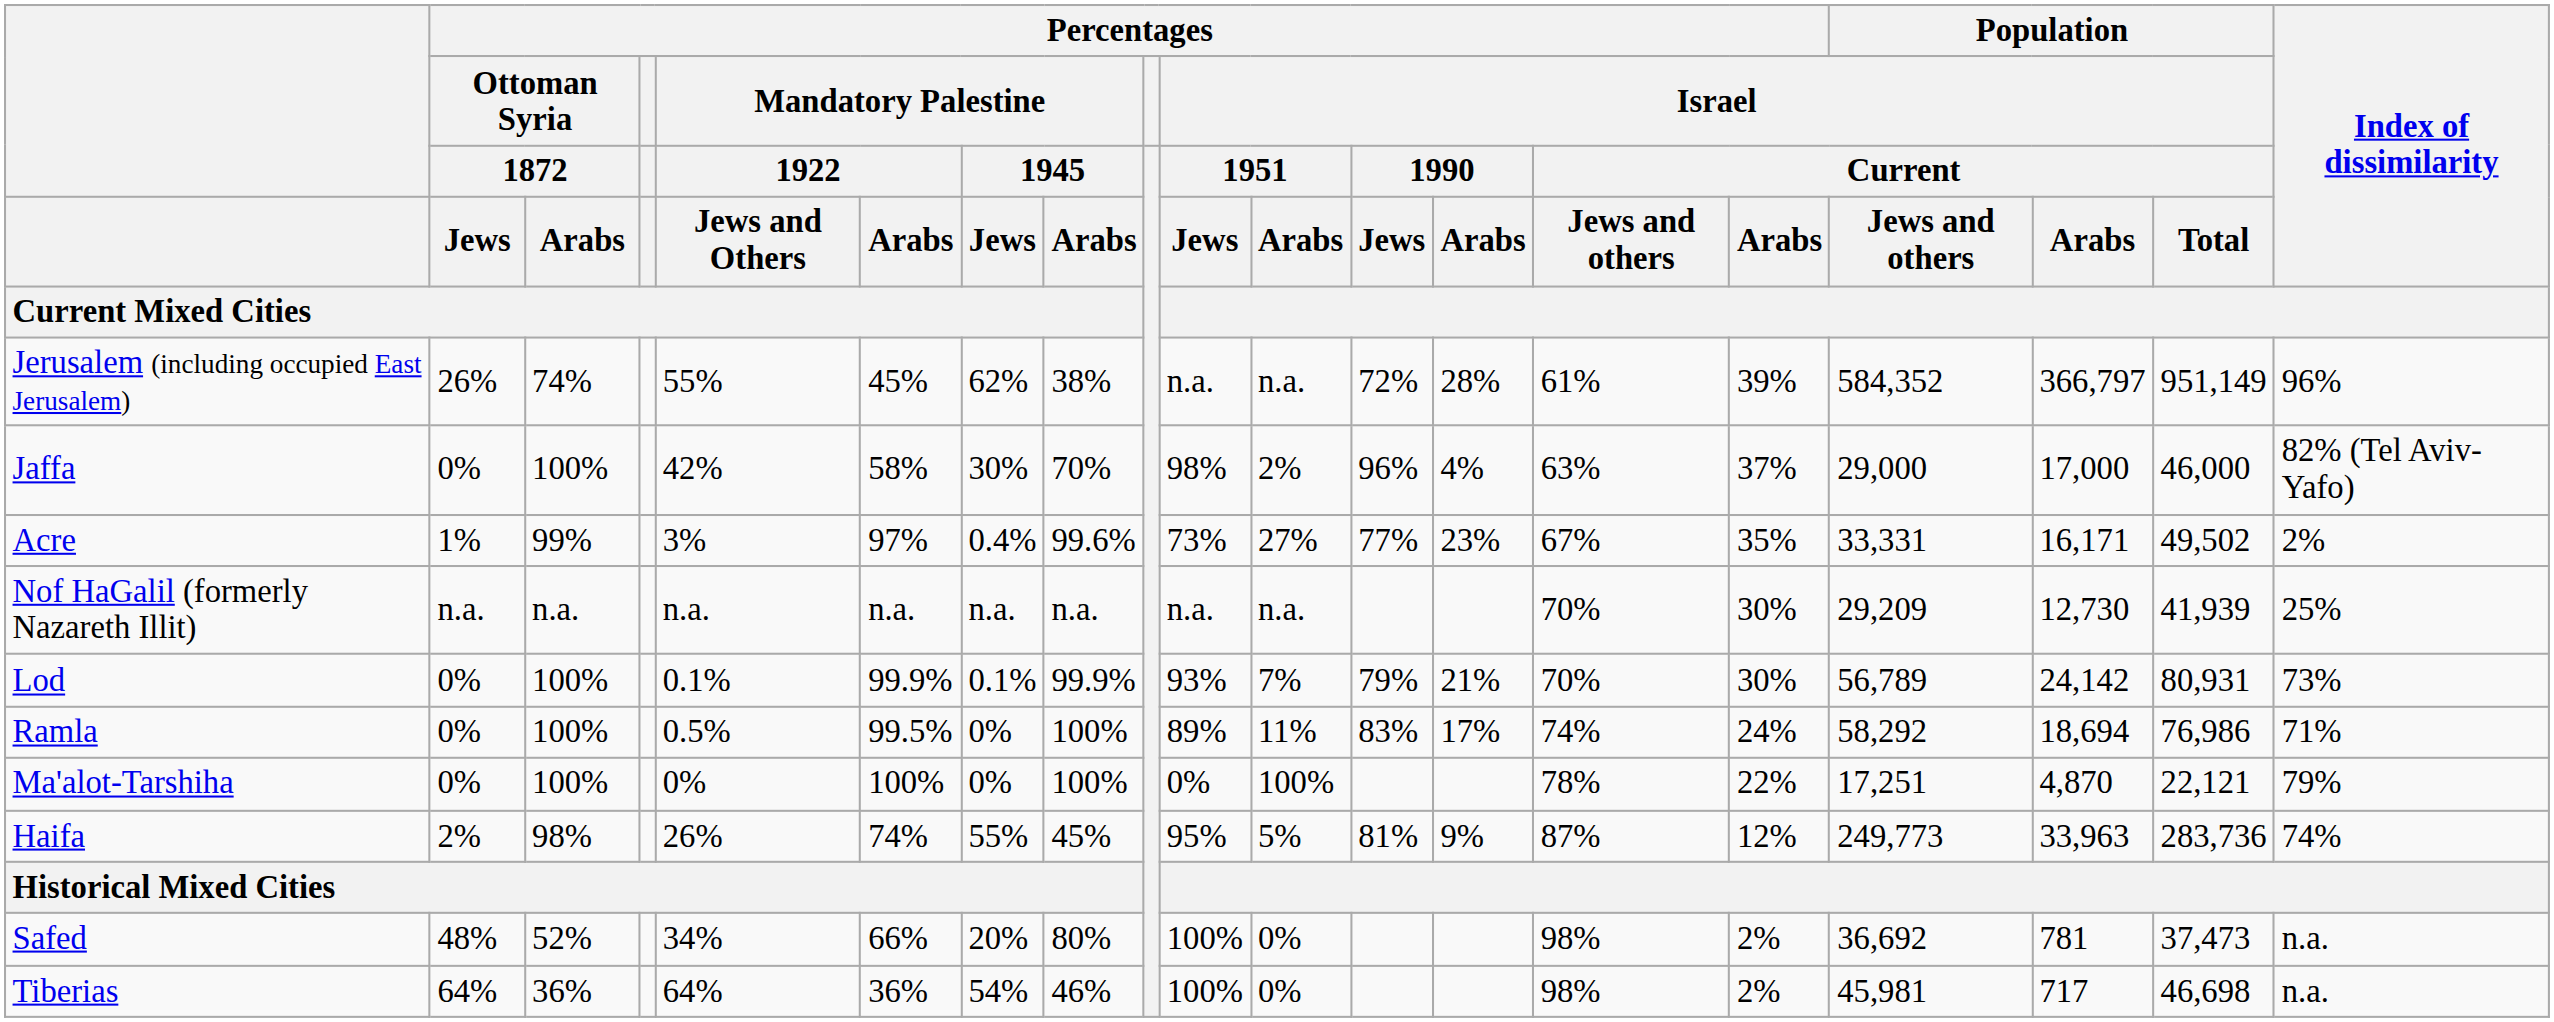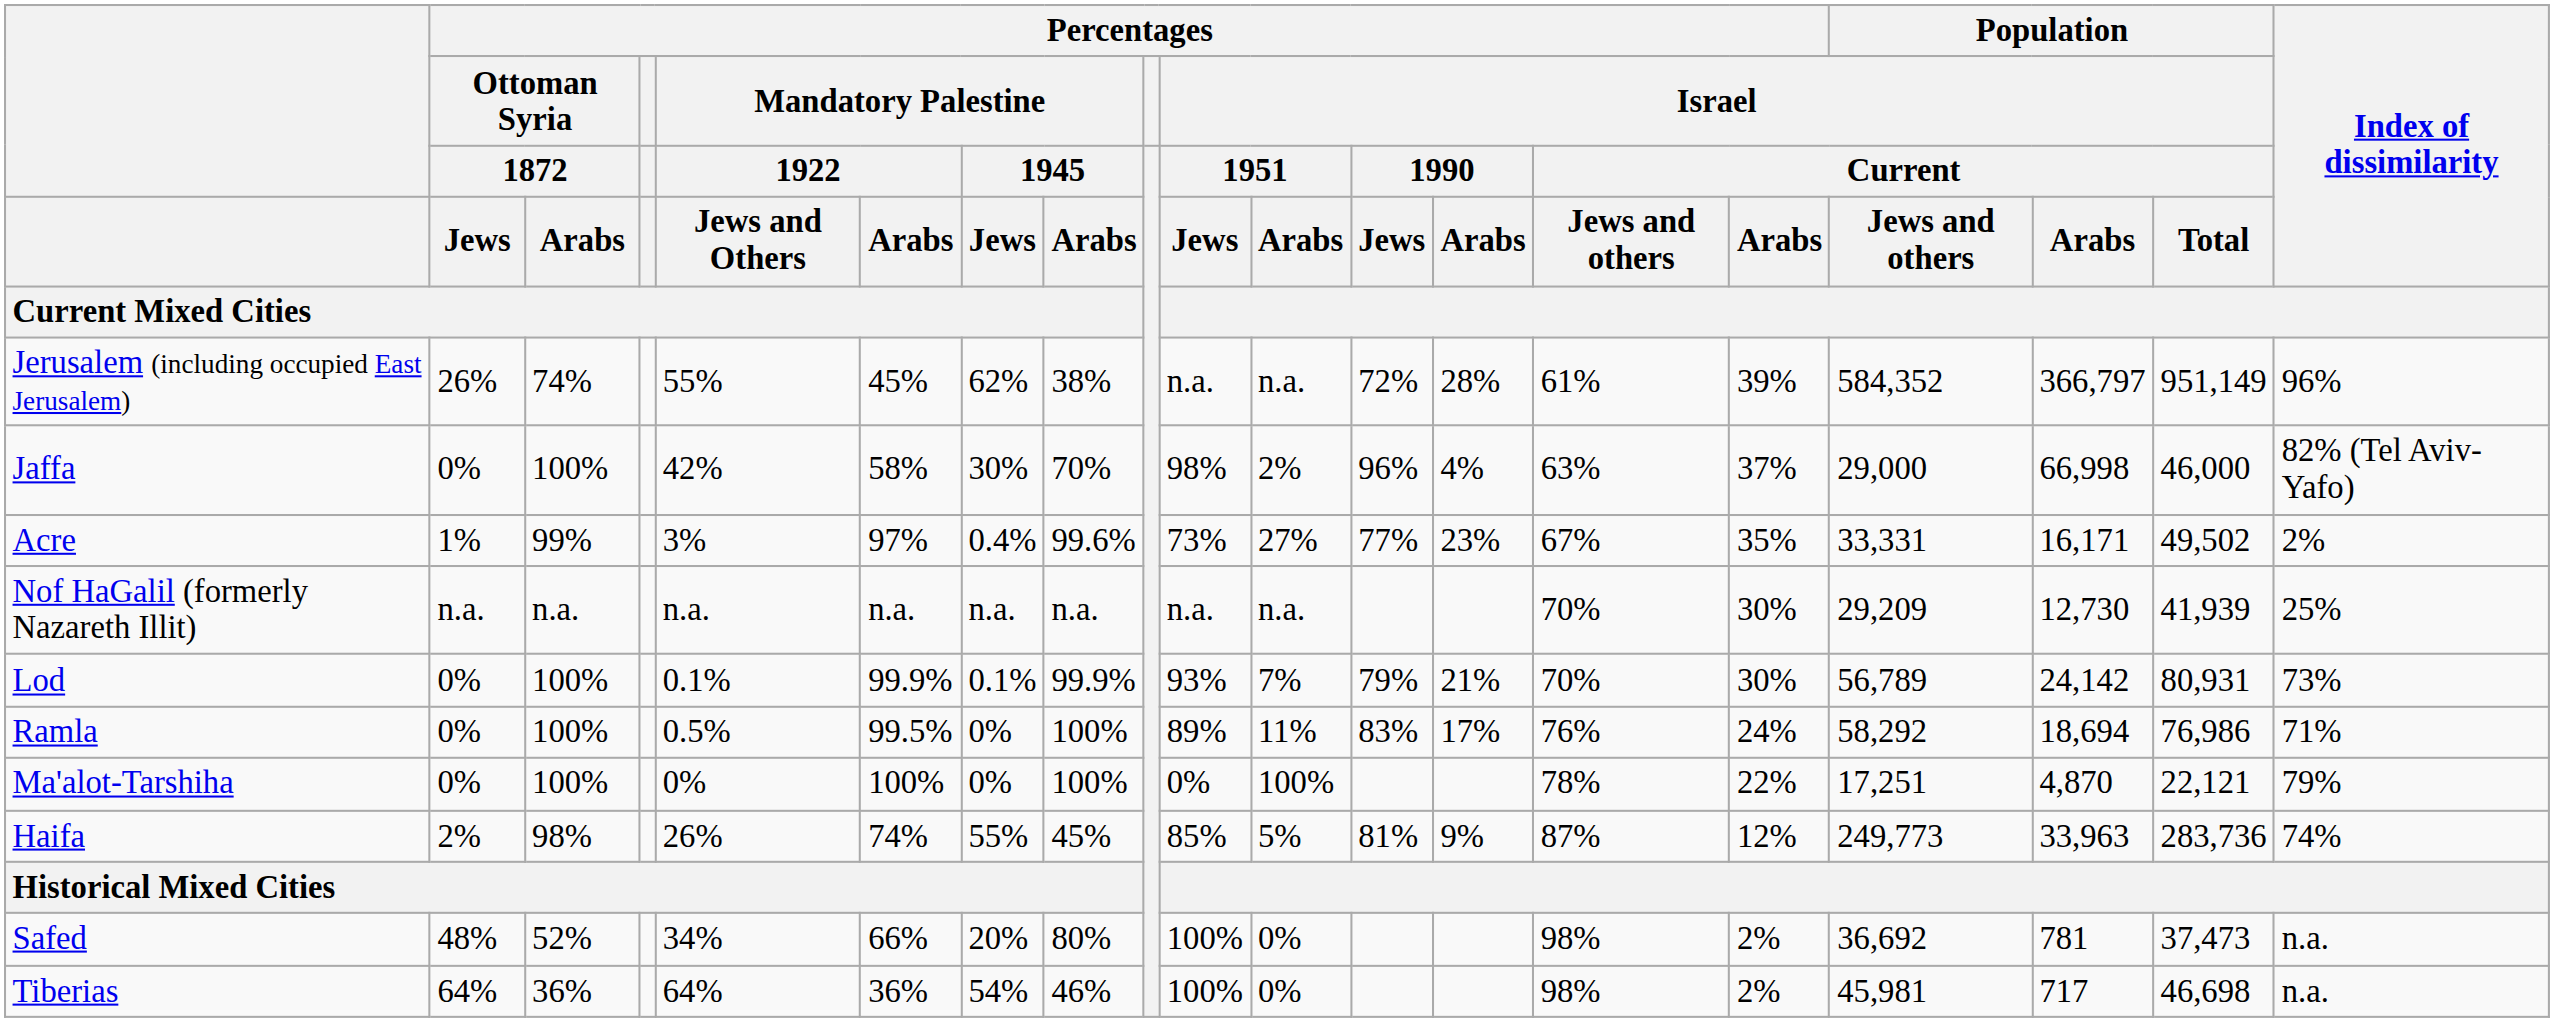Jaffa | Population / Israel / Current / Arabs: 17,000 -> 66,998
Ramla | Percentages / Israel / Current / Jews and others: 74% -> 76%
Haifa | Percentages / Israel / 1951 / Jews: 95% -> 85%
